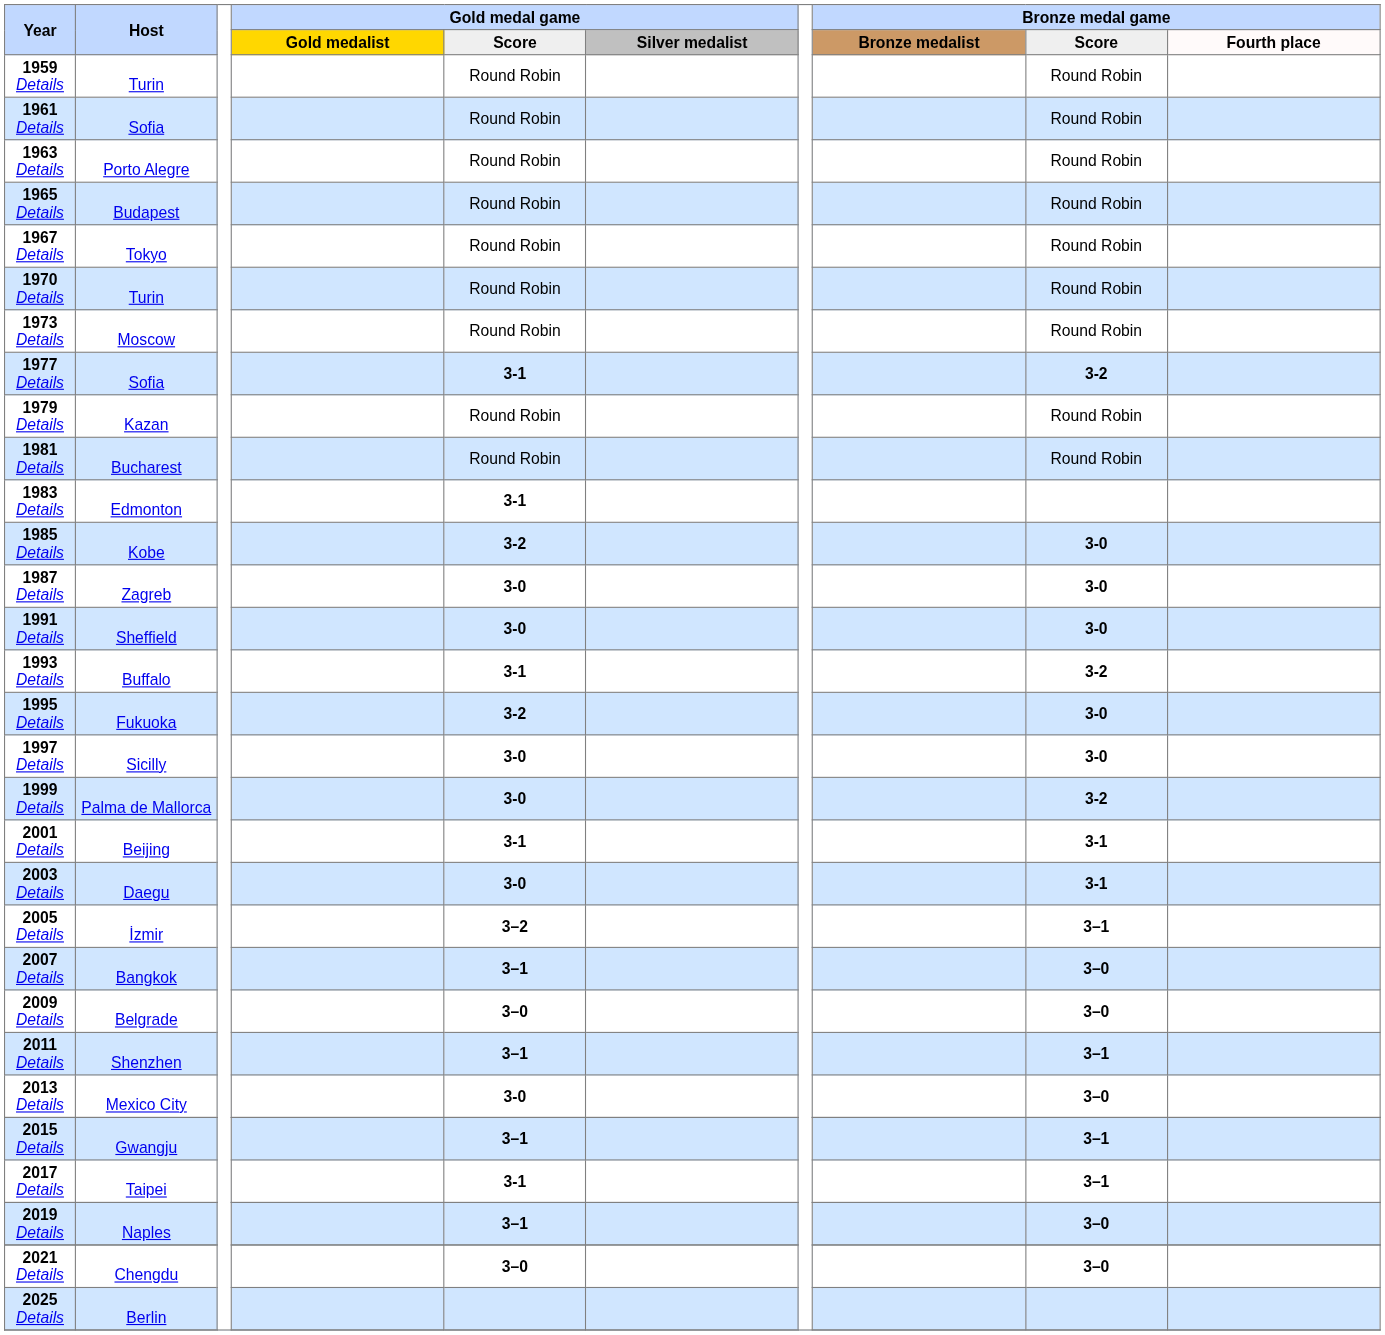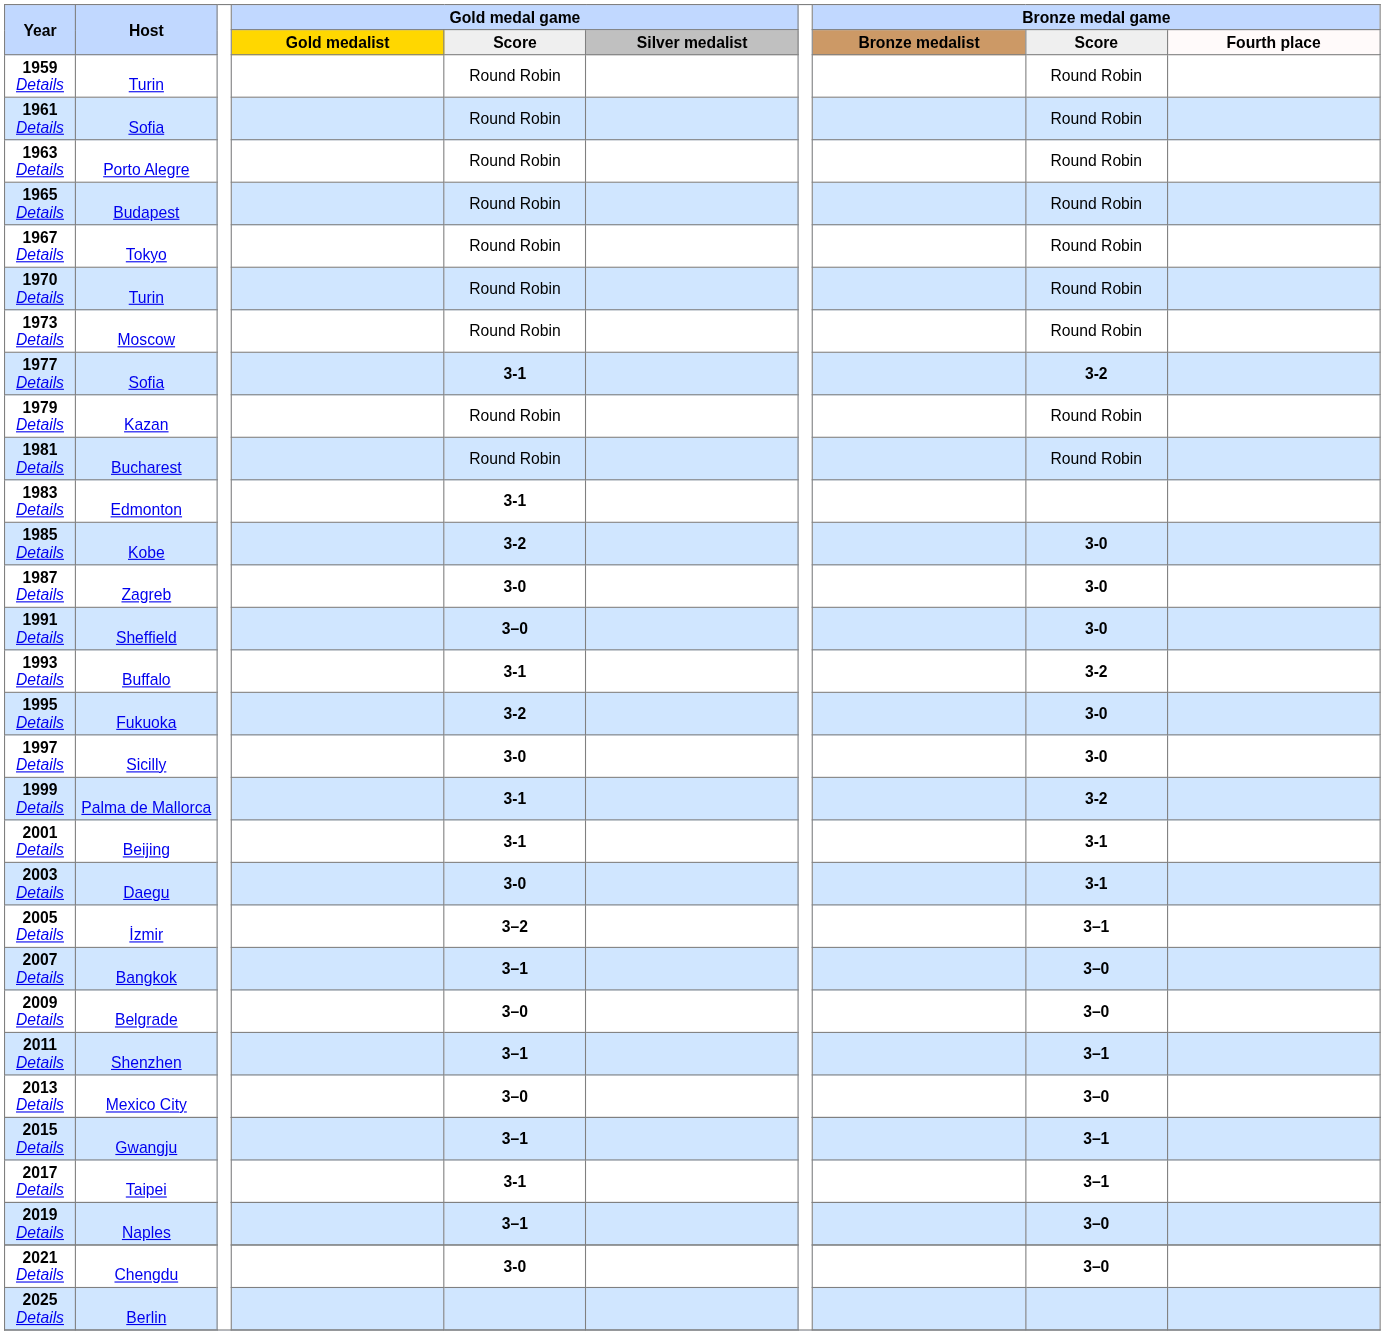1991 Details | Gold medal game / Score: 3-0 -> 3–0
1999 Details | Gold medal game / Score: 3-0 -> 3-1
2013 Details | Gold medal game / Score: 3-0 -> 3–0
2021 Details | Gold medal game / Score: 3–0 -> 3-0
